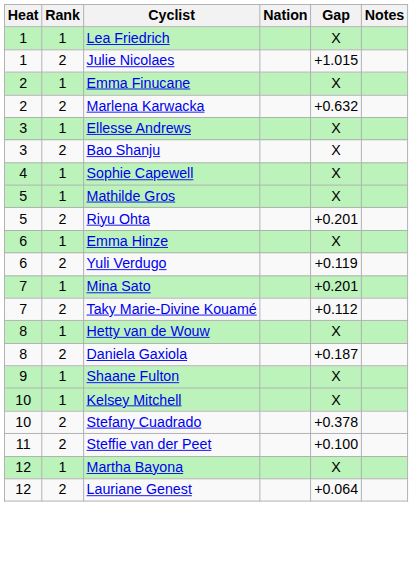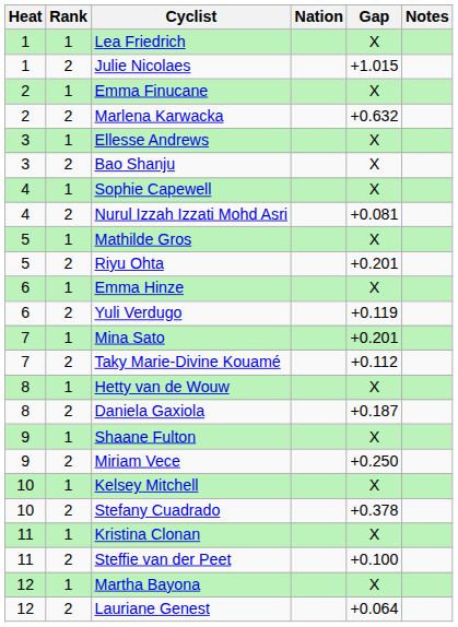+ row: 4 | 2 | Nurul Izzah Izzati Mohd Asri | +0.081
+ row: 9 | 2 | Miriam Vece | +0.250
+ row: 11 | 1 | Kristina Clonan | X
